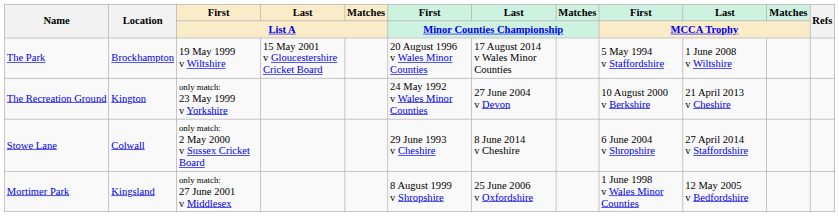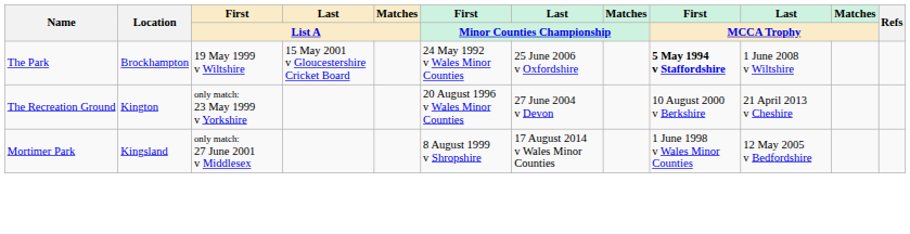The Park | First / Minor Counties Championship: 20 August 1996 v Wales Minor Counties -> 24 May 1992 v Wales Minor Counties
The Park | Last / Minor Counties Championship: 17 August 2014 v Wales Minor Counties -> 25 June 2006 v Oxfordshire
The Park | First / MCCA Trophy: normal -> bold
The Recreation Ground | First / Minor Counties Championship: 24 May 1992 v Wales Minor Counties -> 20 August 1996 v Wales Minor Counties
- row: Stowe Lane | Colwall | only match: 2 May 2000 v Sussex Cricket Board | 29 June 1993 v Cheshire | 8 June 2014 v Cheshire | 6 June 2004 v Shropshire | 27 April 2014 v Staffordshire
Mortimer Park | Last / Minor Counties Championship: 25 June 2006 v Oxfordshire -> 17 August 2014 v Wales Minor Counties
